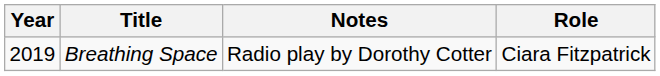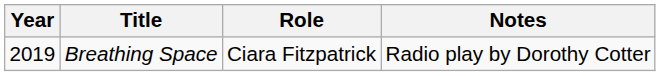columns swapped: Role <-> Notes
